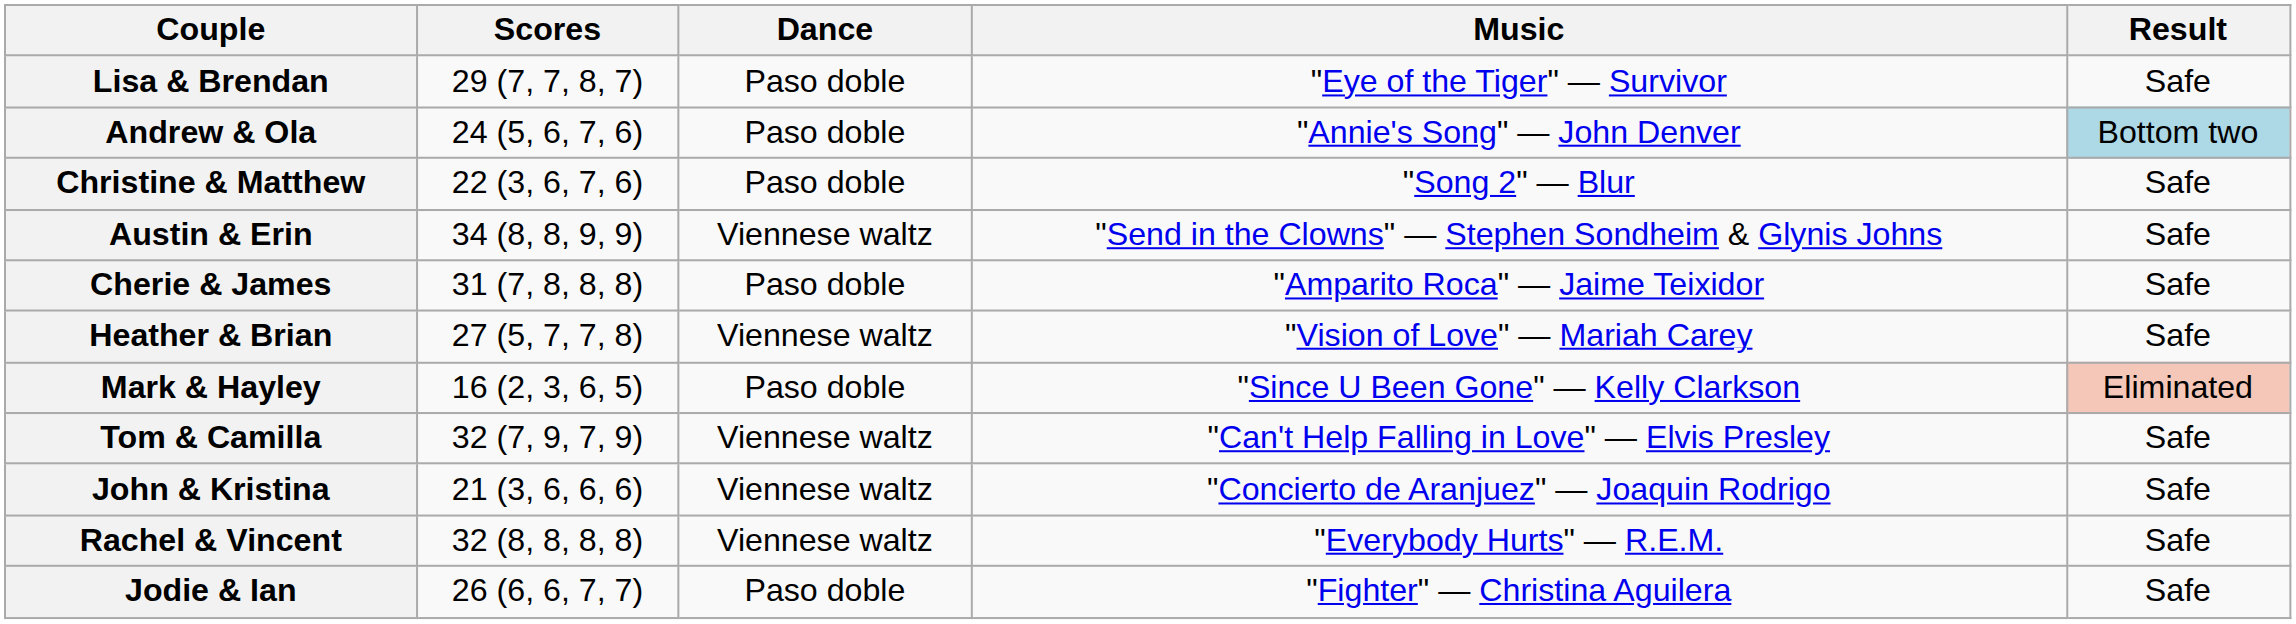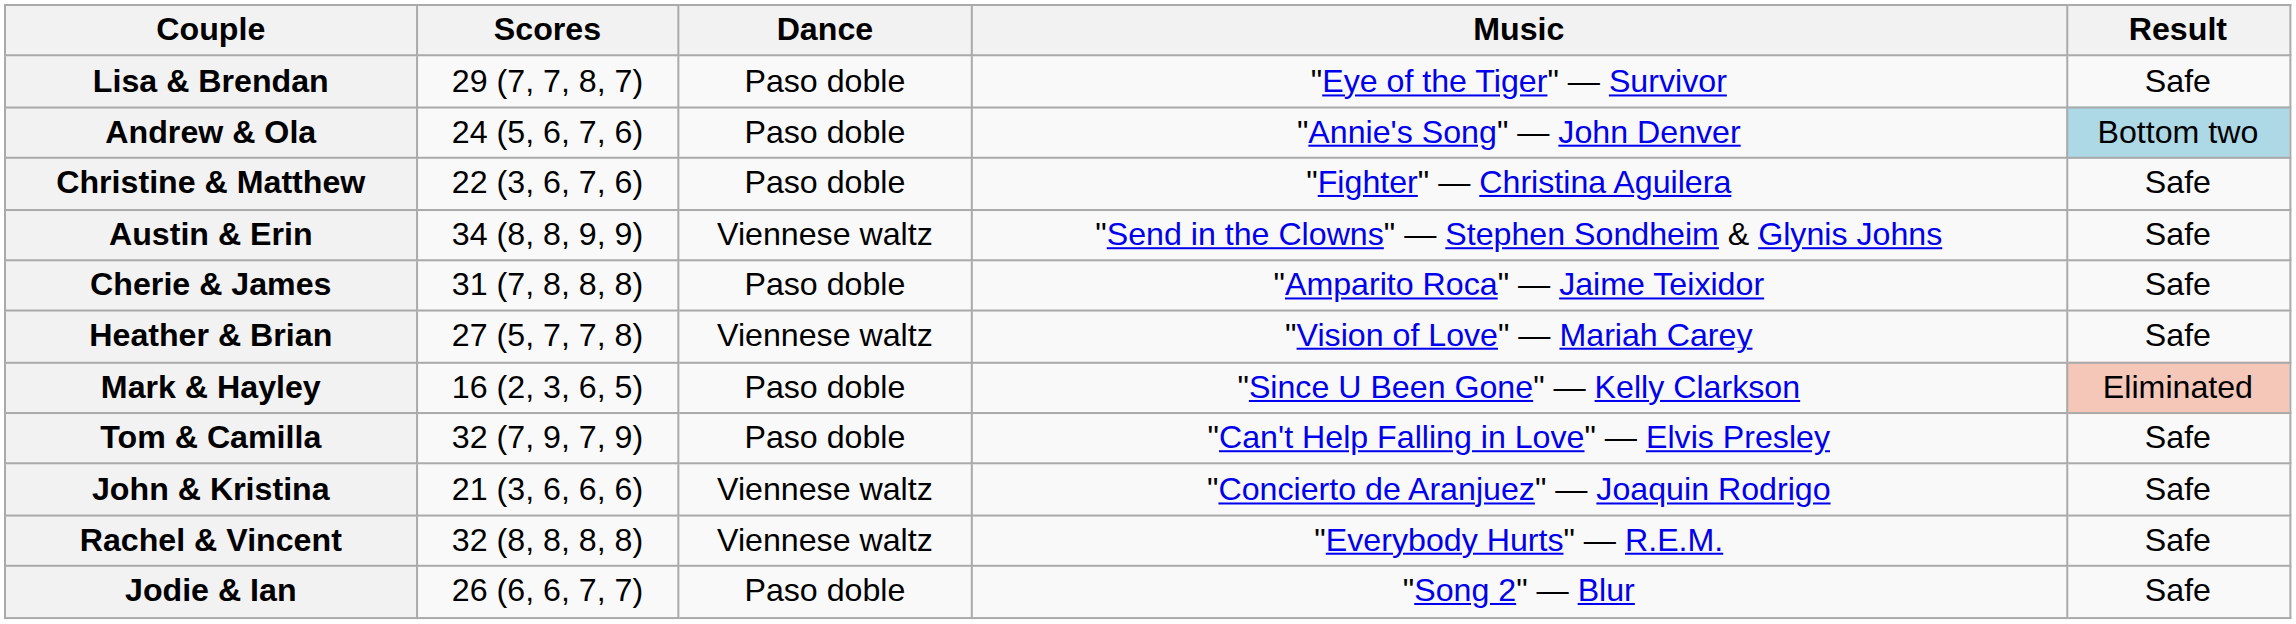Christine & Matthew | Music: "Song 2" — Blur -> "Fighter" — Christina Aguilera
Tom & Camilla | Dance: Viennese waltz -> Paso doble
Jodie & Ian | Music: "Fighter" — Christina Aguilera -> "Song 2" — Blur
